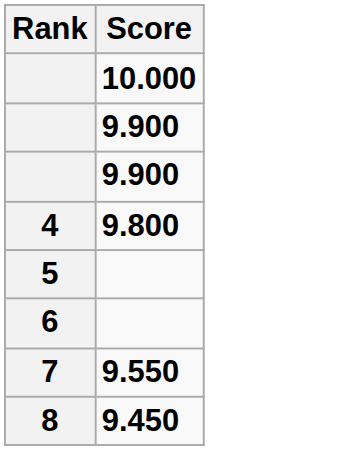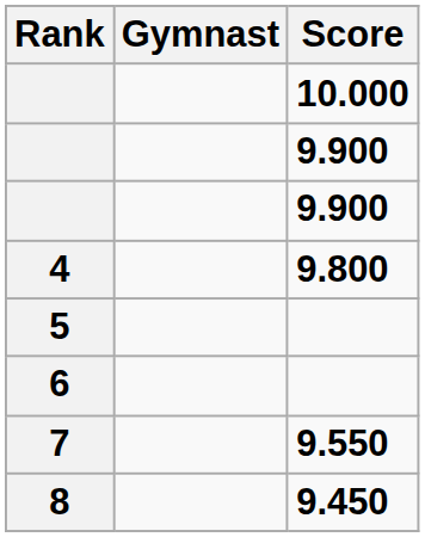+ column: Gymnast
